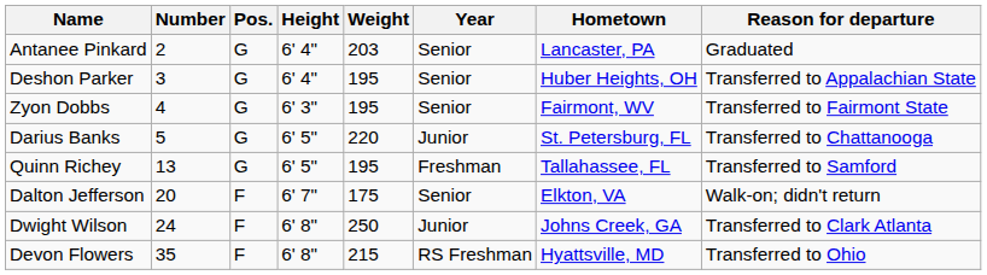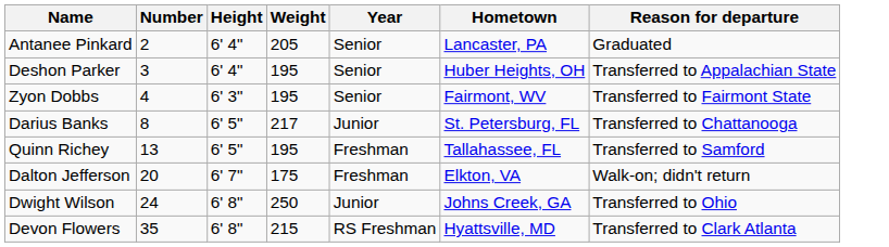- column: Pos. | G | G | G | G | G | F | F | F
Antanee Pinkard | Weight: 203 -> 205
Darius Banks | Number: 5 -> 8
Darius Banks | Weight: 220 -> 217
Dalton Jefferson | Year: Senior -> Freshman
Dwight Wilson | Reason for departure: Transferred to Clark Atlanta -> Transferred to Ohio
Devon Flowers | Reason for departure: Transferred to Ohio -> Transferred to Clark Atlanta
